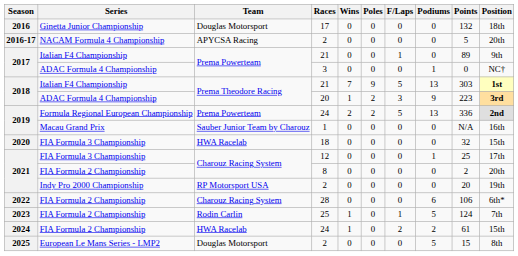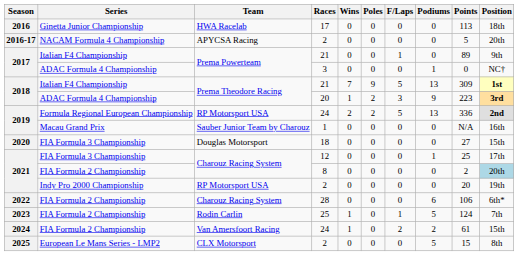17 | Team: Douglas Motorsport -> HWA Racelab
17 | Points: 132 -> 113
2018 / 21 | Points: 303 -> 309
2019 / 24 | Team: Prema Powerteam -> RP Motorsport USA
18 | Team: HWA Racelab -> Douglas Motorsport
18 | Points: 32 -> 27
8 | Position: no background -> lightblue background
2024 / 24 | Team: HWA Racelab -> Van Amersfoort Racing
2025 / 2 | Team: Douglas Motorsport -> CLX Motorsport
